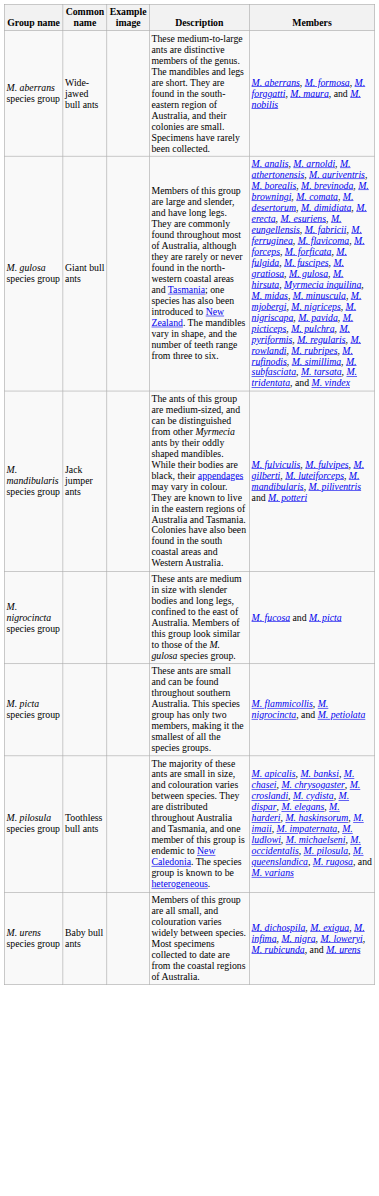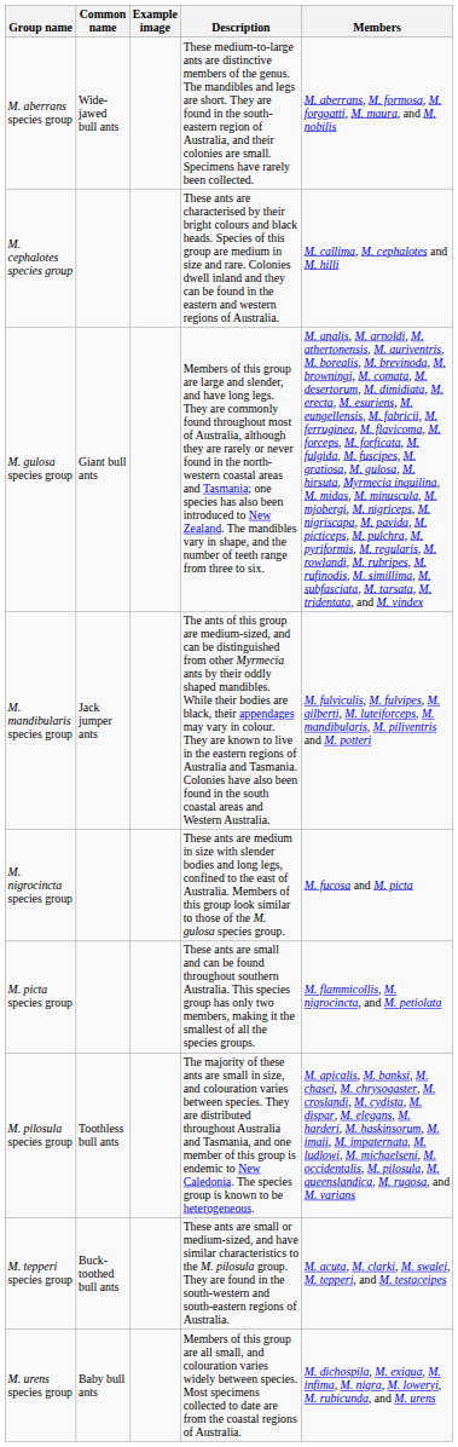+ row: M. cephalotes species group | These ants are characterised by their bright colours and black heads. Species of this group are medium in size and rare. Colonies dwell inland and they can be found in the eastern and western regions of Australia. | M. callima, M. cephalotes and M. hilli
+ row: M. tepperi species group | Buck-toothed bull ants | These ants are small or medium-sized, and have similar characteristics to the M. pilosula group. They are found in the south-western and south-eastern regions of Australia. | M. acuta, M. clarki, M. swalei, M. tepperi, and M. testaceipes
